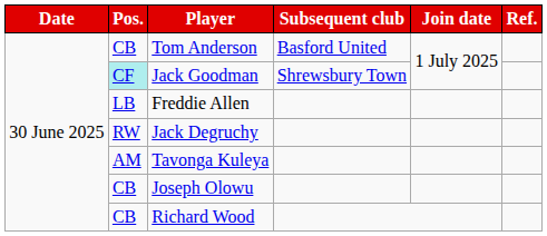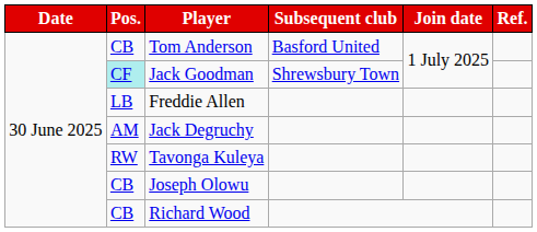Jack Degruchy | Pos.: RW -> AM
Tavonga Kuleya | Pos.: AM -> RW
